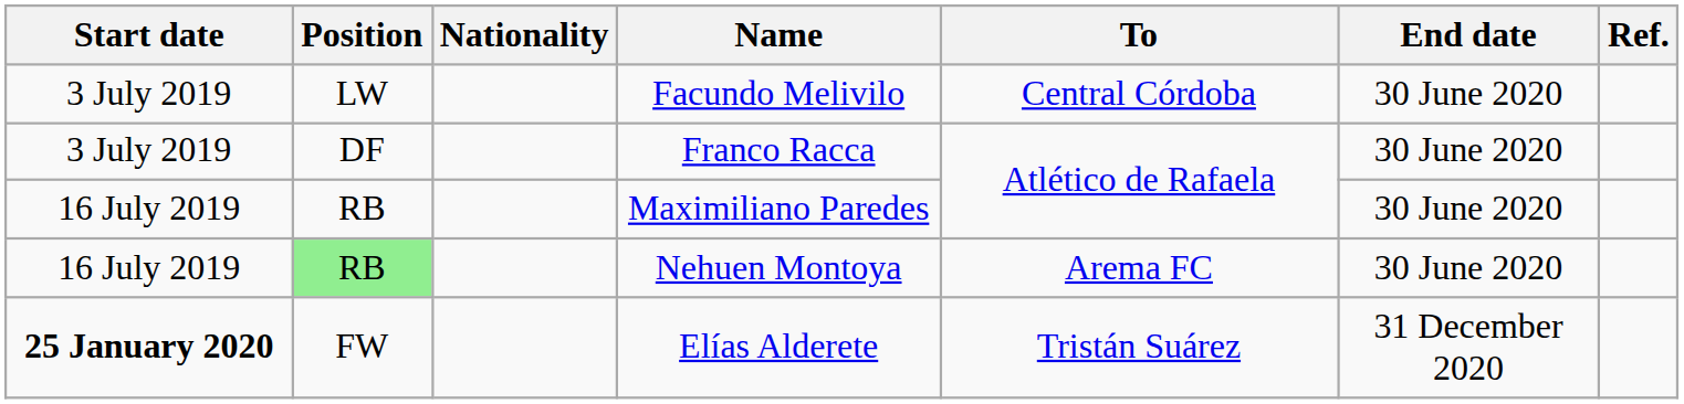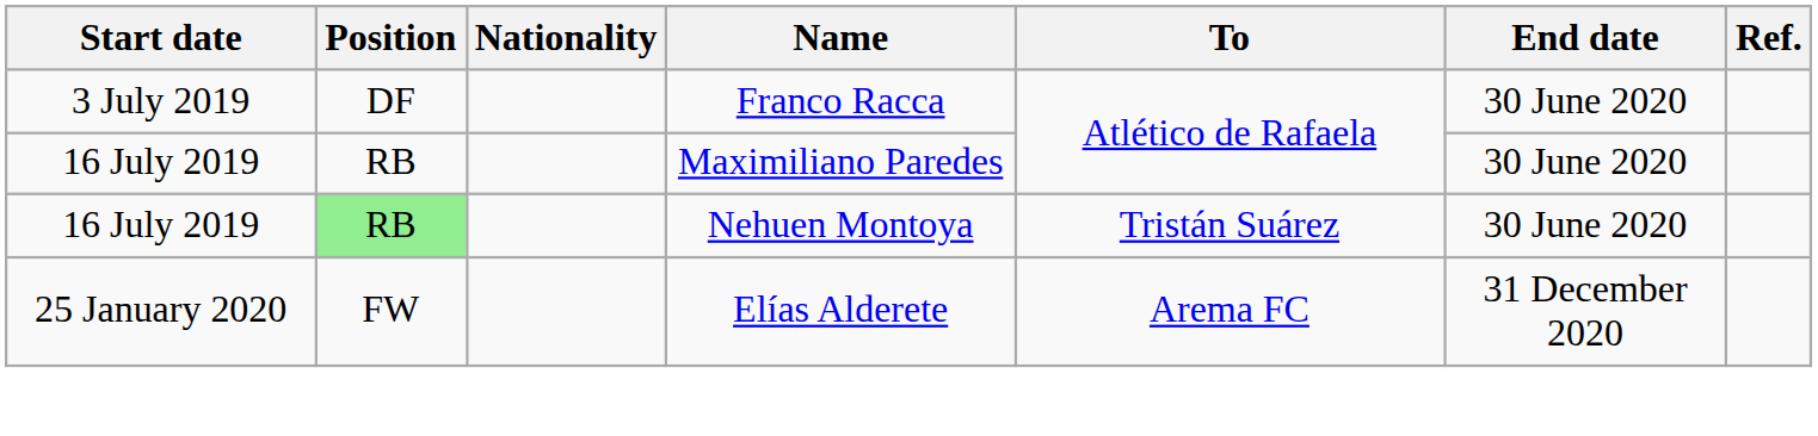- row: 3 July 2019 | LW | Facundo Melivilo | Central Córdoba | 30 June 2020
Nehuen Montoya | To: Arema FC -> Tristán Suárez
Elías Alderete | Start date: bold -> normal
Elías Alderete | To: Tristán Suárez -> Arema FC
